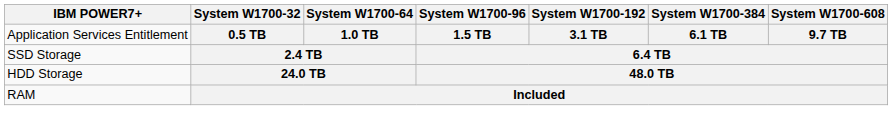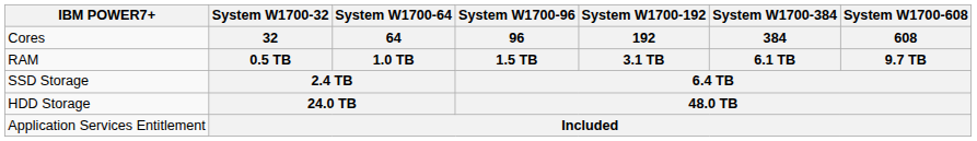+ row: Cores | 32 | 64 | 96 | 192 | 384 | 608
0.5 TB | IBM POWER7+: Application Services Entitlement -> RAM
Included | IBM POWER7+: RAM -> Application Services Entitlement
